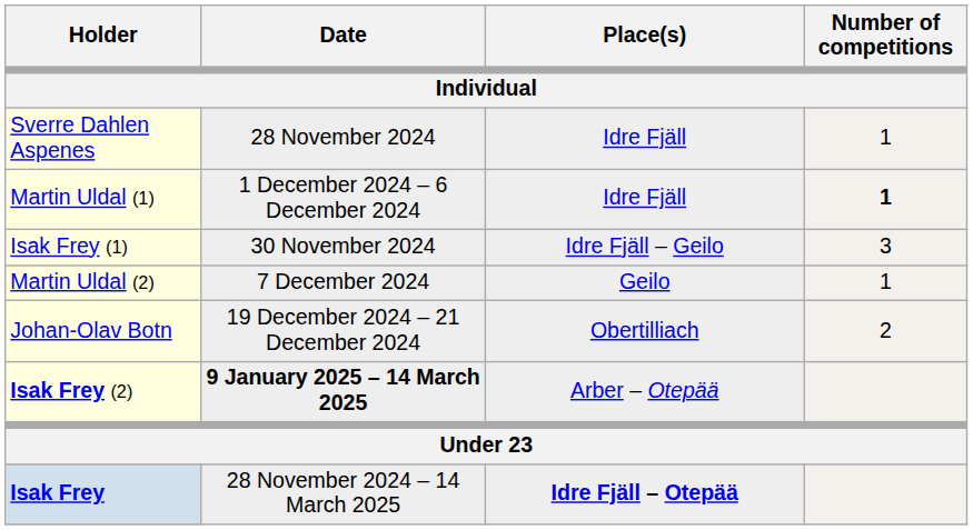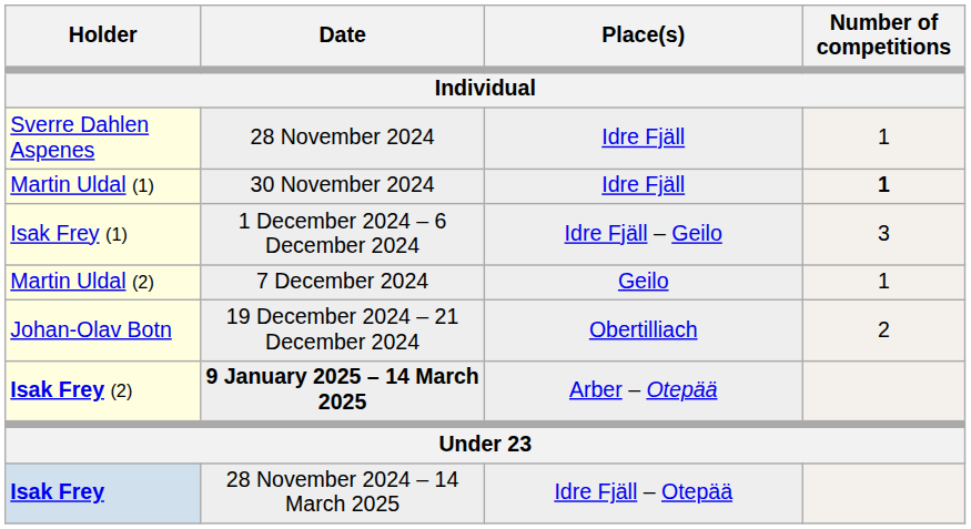Martin Uldal (1) | Date / Individual: 1 December 2024 – 6 December 2024 -> 30 November 2024
Isak Frey (1) | Date / Individual: 30 November 2024 -> 1 December 2024 – 6 December 2024
Isak Frey | Place(s) / Individual: bold -> normal
